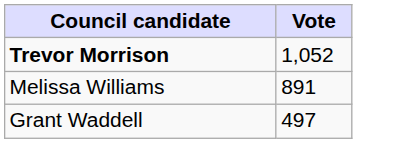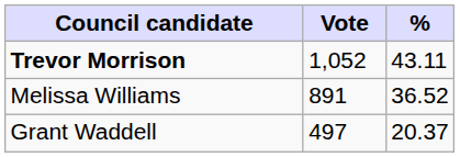+ column: % | 43.11 | 36.52 | 20.37
